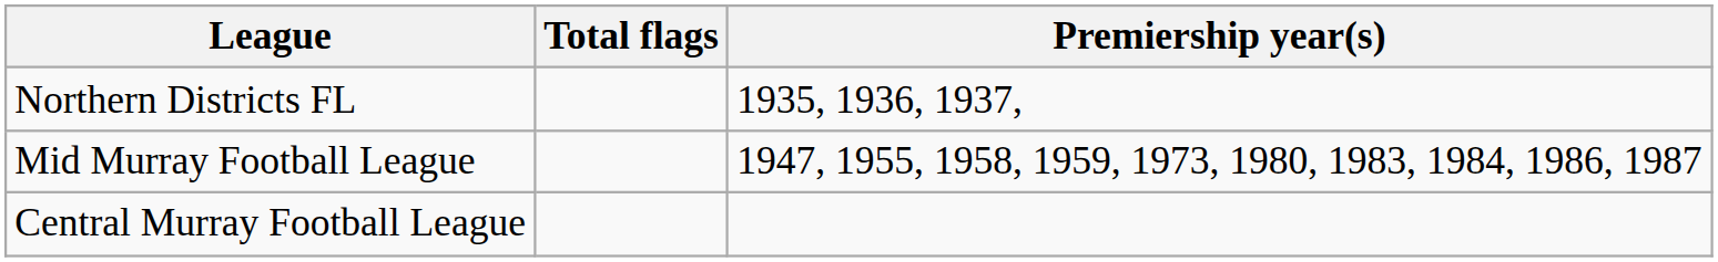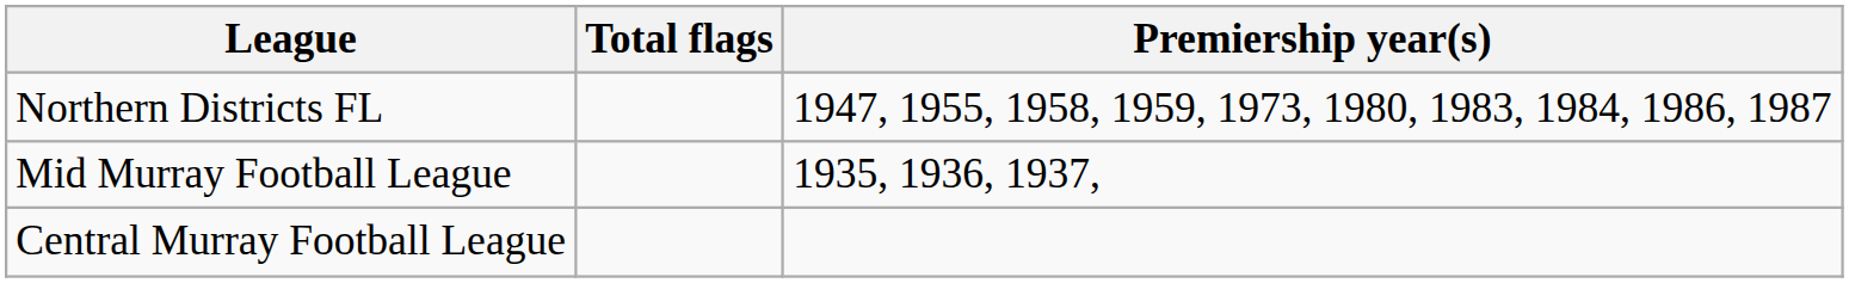Northern Districts FL | Premiership year(s): 1935, 1936, 1937, -> 1947, 1955, 1958, 1959, 1973, 1980, 1983, 1984, 1986, 1987
Mid Murray Football League | Premiership year(s): 1947, 1955, 1958, 1959, 1973, 1980, 1983, 1984, 1986, 1987 -> 1935, 1936, 1937,
